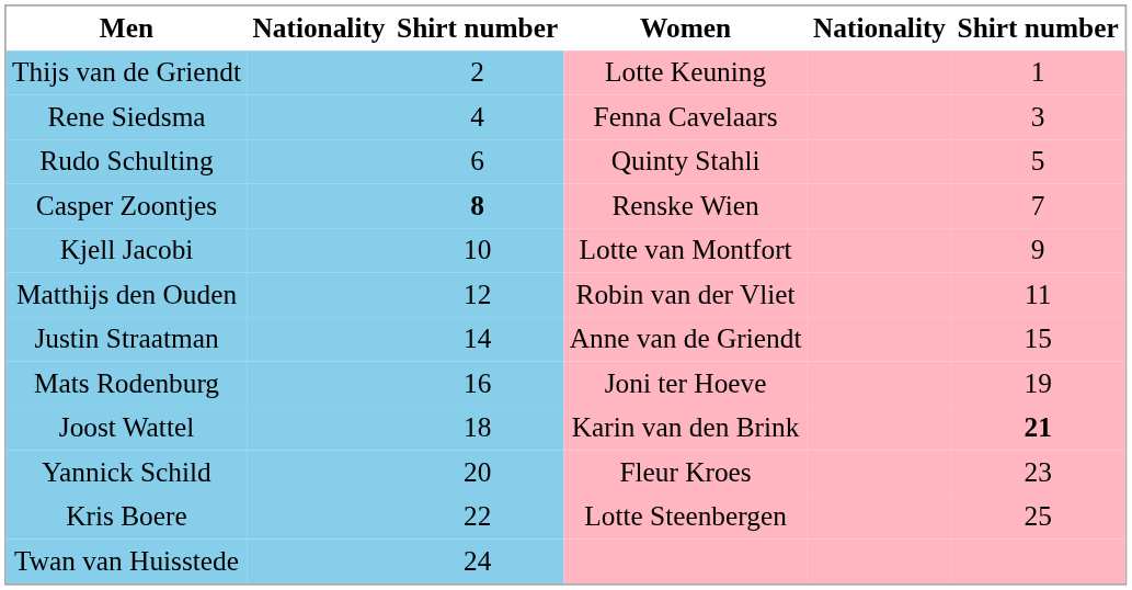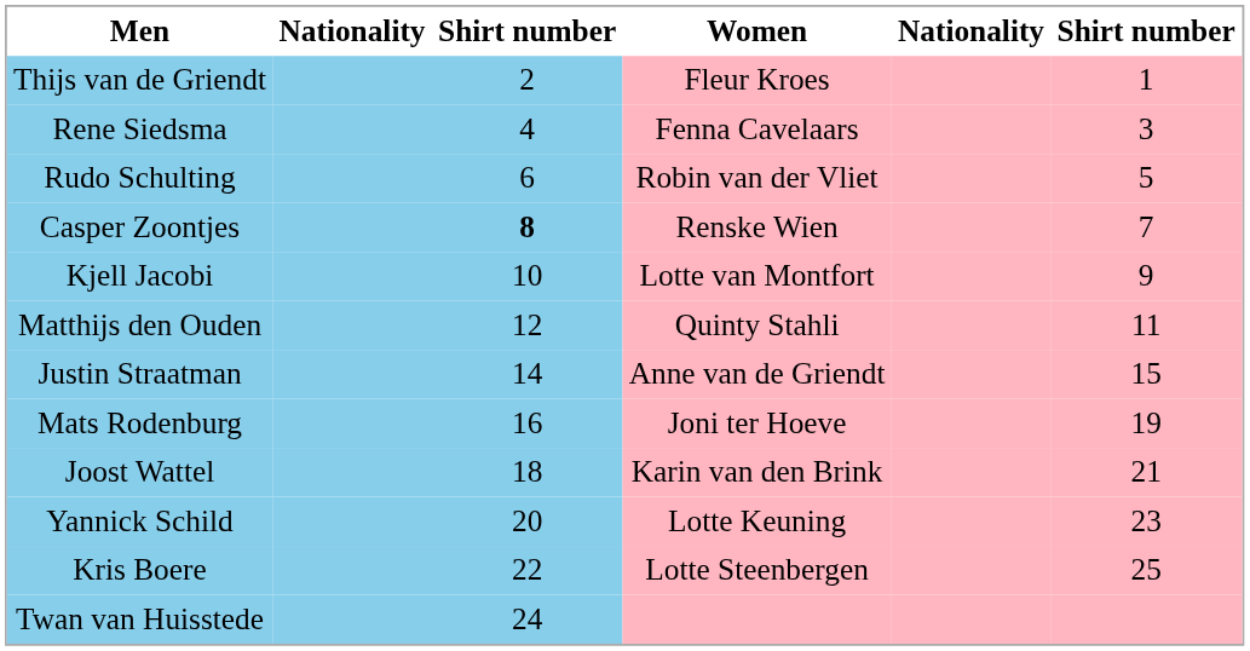Thijs van de Griendt | Women: Lotte Keuning -> Fleur Kroes
Rudo Schulting | Women: Quinty Stahli -> Robin van der Vliet
Matthijs den Ouden | Women: Robin van der Vliet -> Quinty Stahli
Joost Wattel | column 6: bold -> normal
Yannick Schild | Women: Fleur Kroes -> Lotte Keuning
